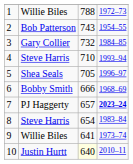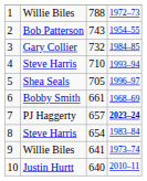6 | column 3: 666 -> 661
10 | column 3: lightyellow background -> no background
